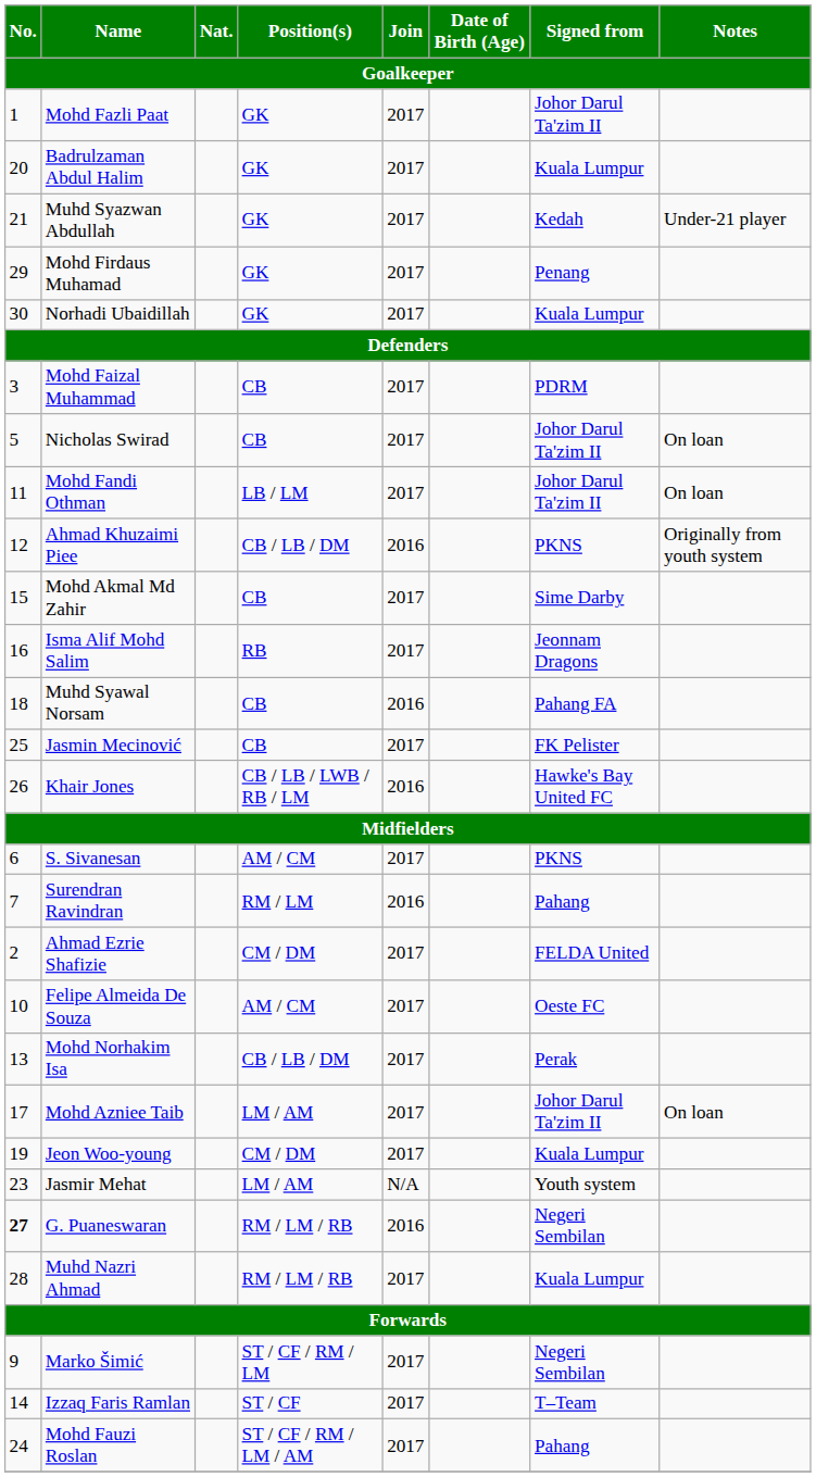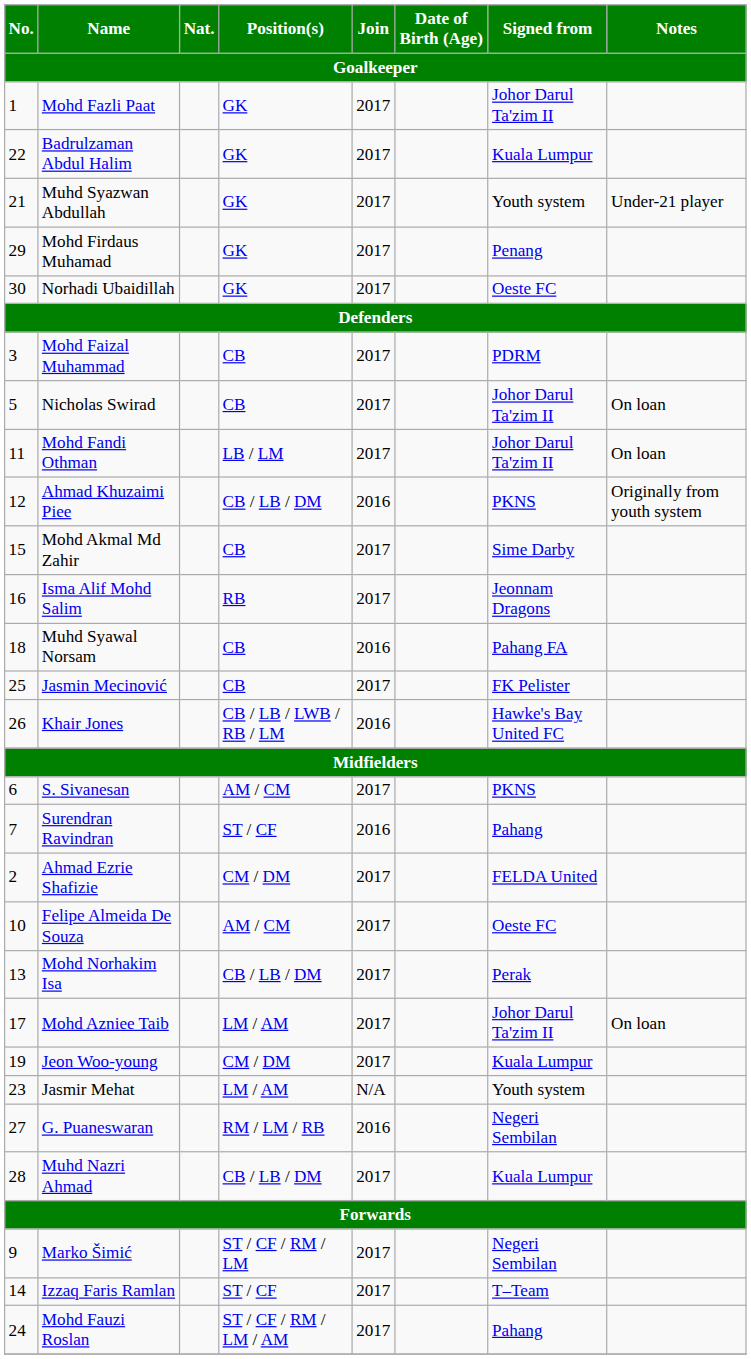Badrulzaman Abdul Halim | No.: 20 -> 22
Muhd Syazwan Abdullah | Signed from: Kedah -> Youth system
Norhadi Ubaidillah | Signed from: Kuala Lumpur -> Oeste FC
Surendran Ravindran | Position(s): RM / LM -> ST / CF
G. Puaneswaran | No.: bold -> normal
Muhd Nazri Ahmad | Position(s): RM / LM / RB -> CB / LB / DM
